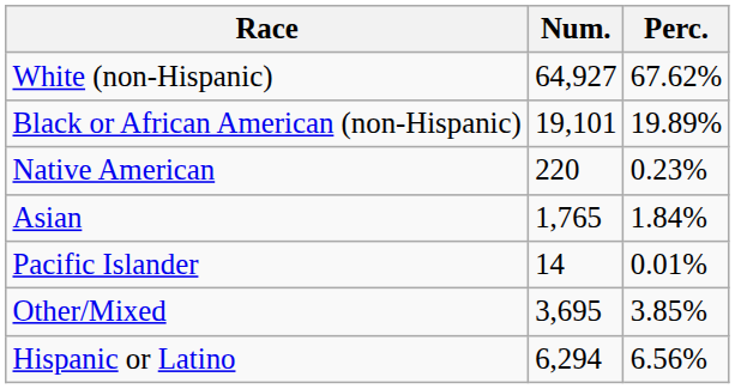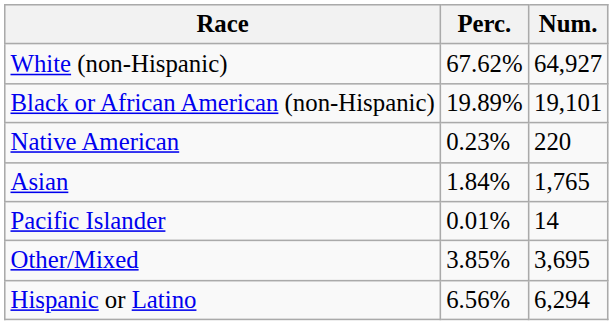columns swapped: Num. <-> Perc.
